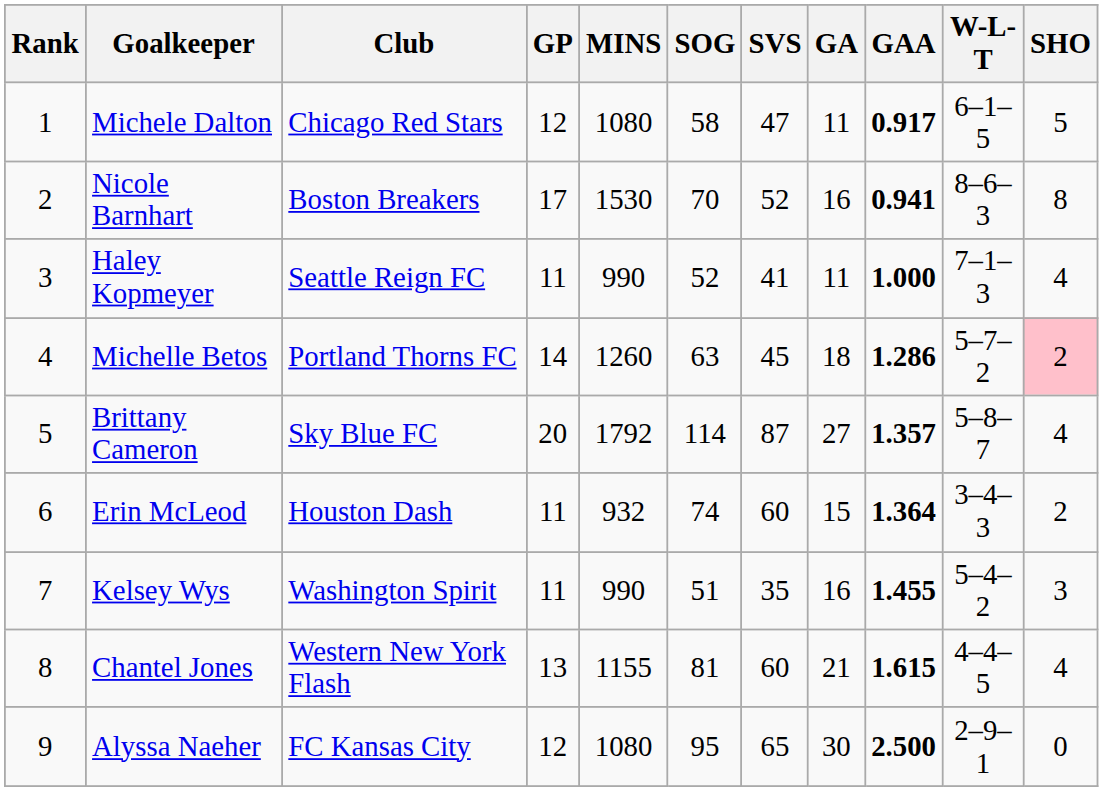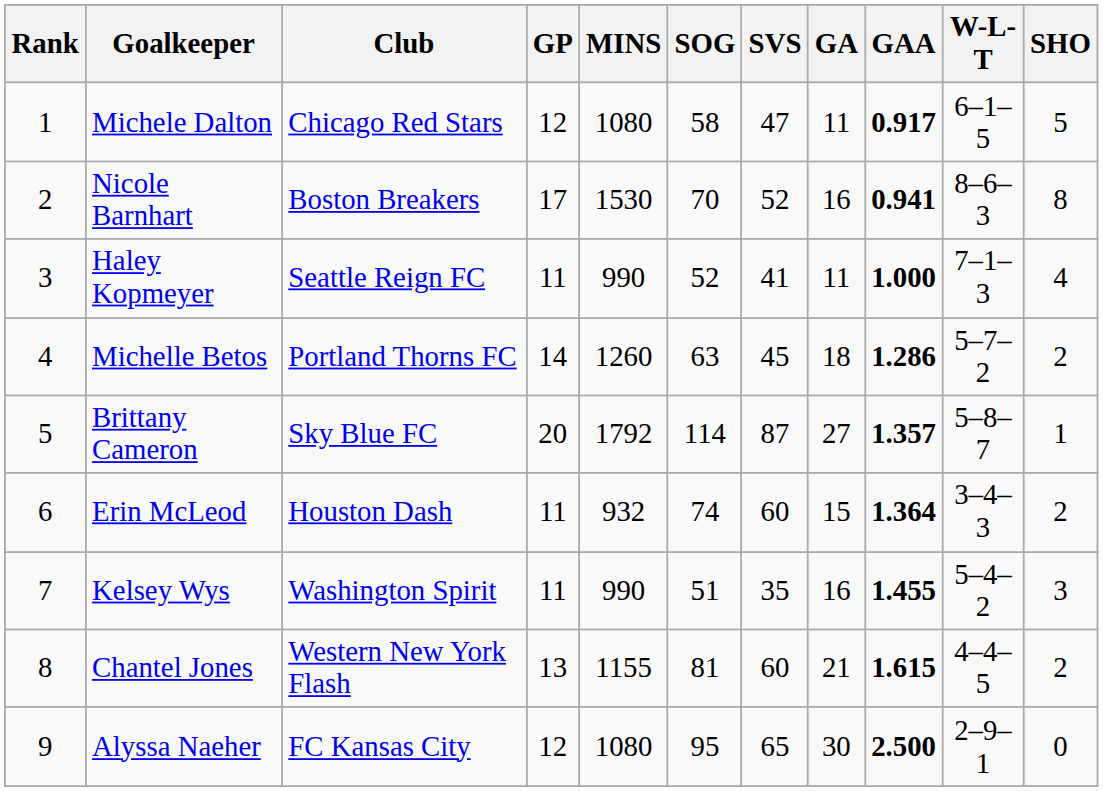Michelle Betos | SHO: pink background -> no background
Brittany Cameron | SHO: 4 -> 1
Chantel Jones | SHO: 4 -> 2
